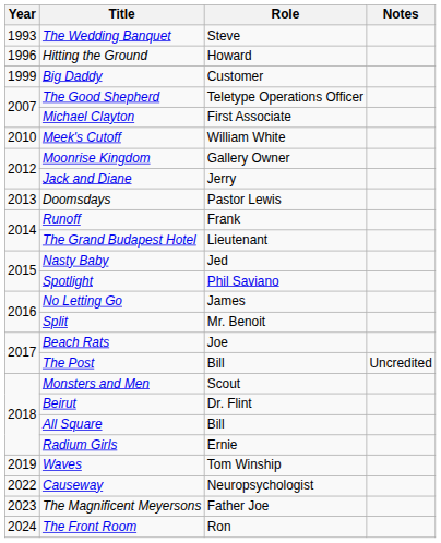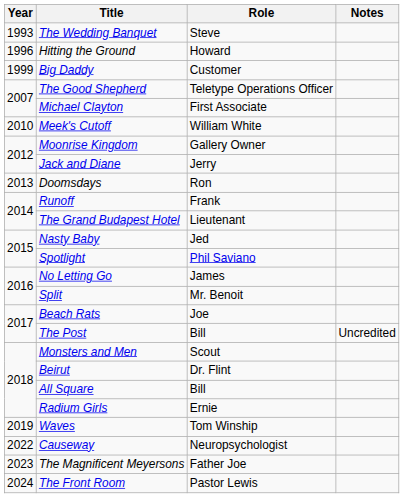Doomsdays | Role: Pastor Lewis -> Ron
The Front Room | Role: Ron -> Pastor Lewis
